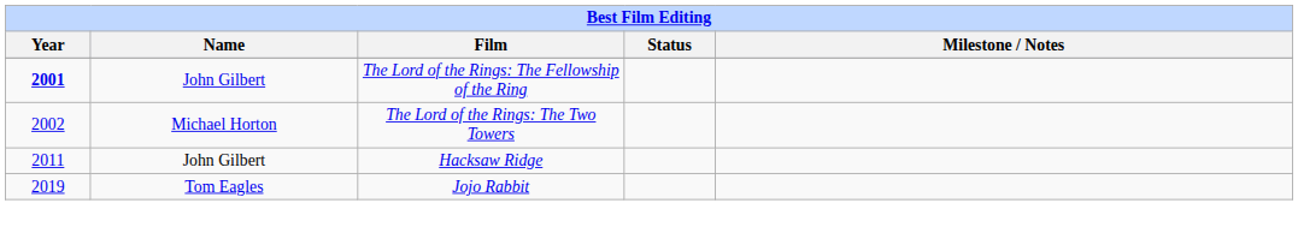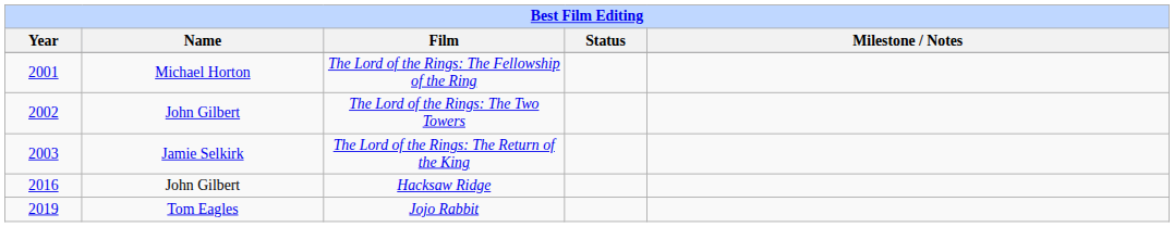The Lord of the Rings: The Fellowship of the Ring | Year: bold -> normal
The Lord of the Rings: The Fellowship of the Ring | Name: John Gilbert -> Michael Horton
The Lord of the Rings: The Two Towers | Name: Michael Horton -> John Gilbert
+ row: 2003 | Jamie Selkirk | The Lord of the Rings: The Return of the King
Hacksaw Ridge | Year: 2011 -> 2016
